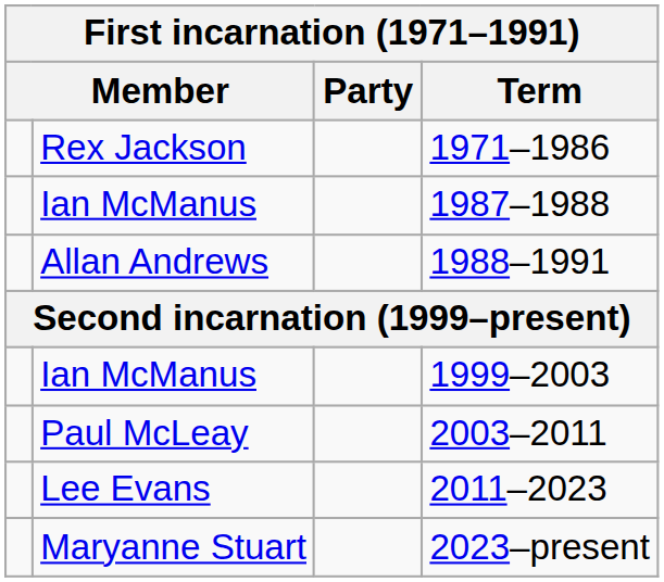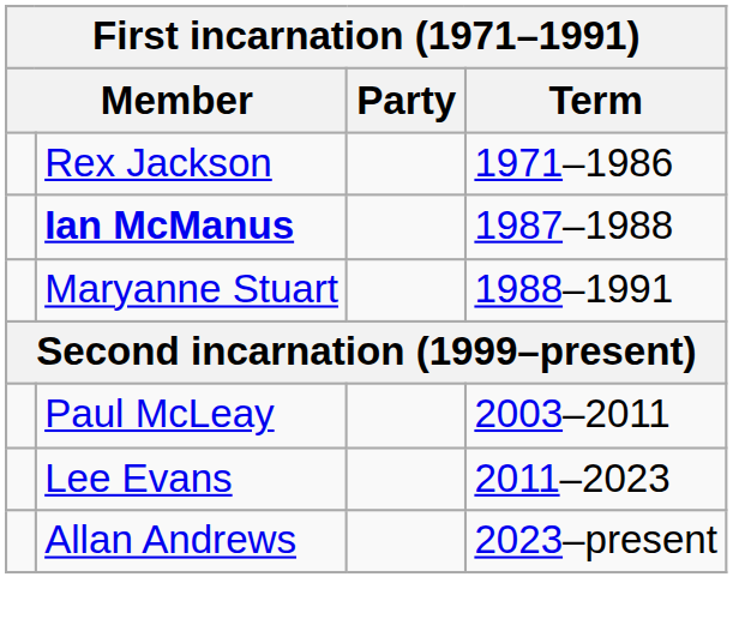1987–1988 | column 2: normal -> bold
1988–1991 | column 2: Allan Andrews -> Maryanne Stuart
- row: Ian McManus | 1999–2003
2023–present | column 2: Maryanne Stuart -> Allan Andrews
